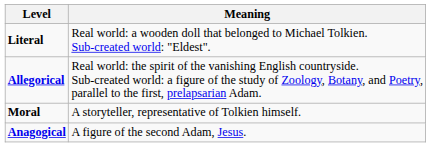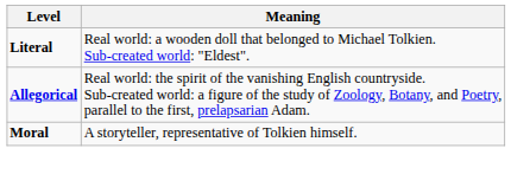- row: Anagogical | A figure of the second Adam, Jesus.
